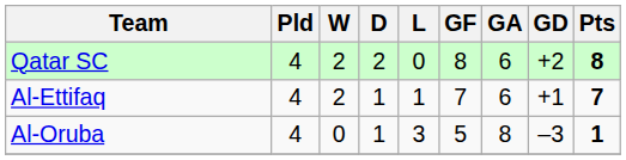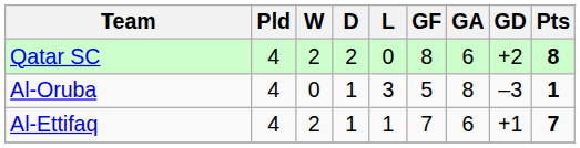rows swapped: Al-Ettifaq <-> Al-Oruba
